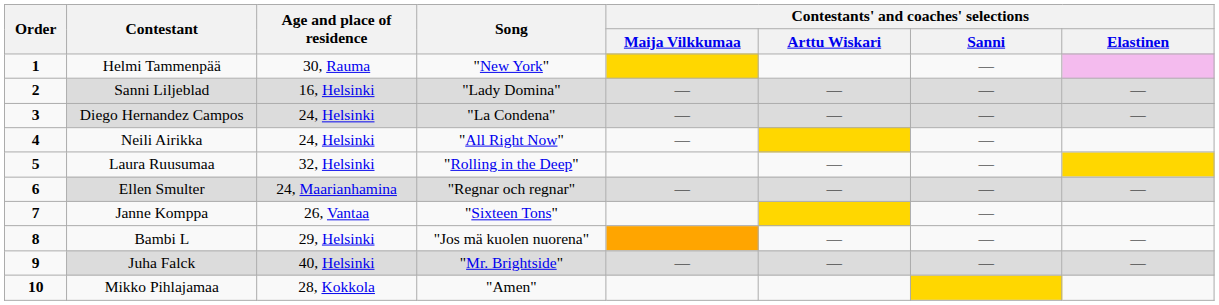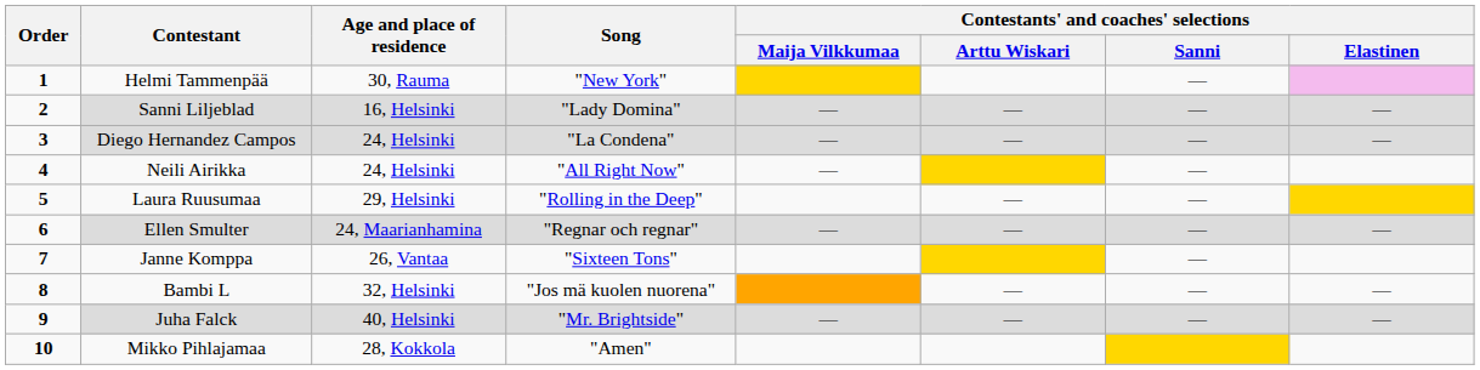Laura Ruusumaa | Age and place of residence: 32, Helsinki -> 29, Helsinki
Bambi L | Age and place of residence: 29, Helsinki -> 32, Helsinki
